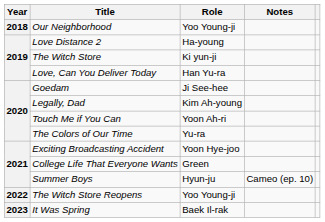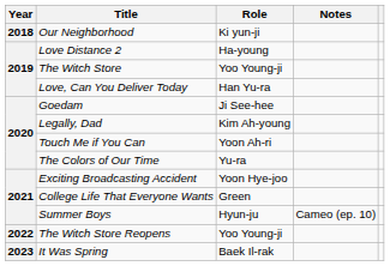Our Neighborhood | Role: Yoo Young-ji -> Ki yun-ji
The Witch Store | Role: Ki yun-ji -> Yoo Young-ji
